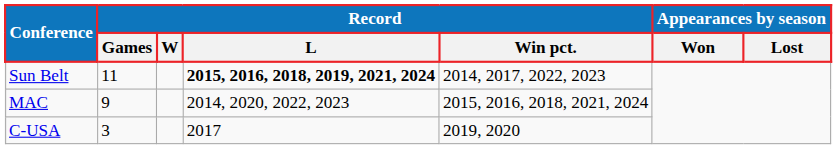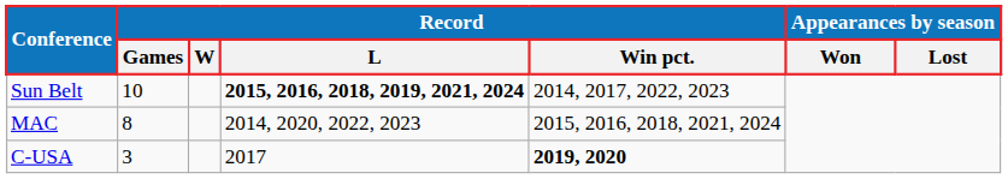Sun Belt | Record / Games: 11 -> 10
MAC | Record / Games: 9 -> 8
C-USA | Record / Win pct.: normal -> bold
